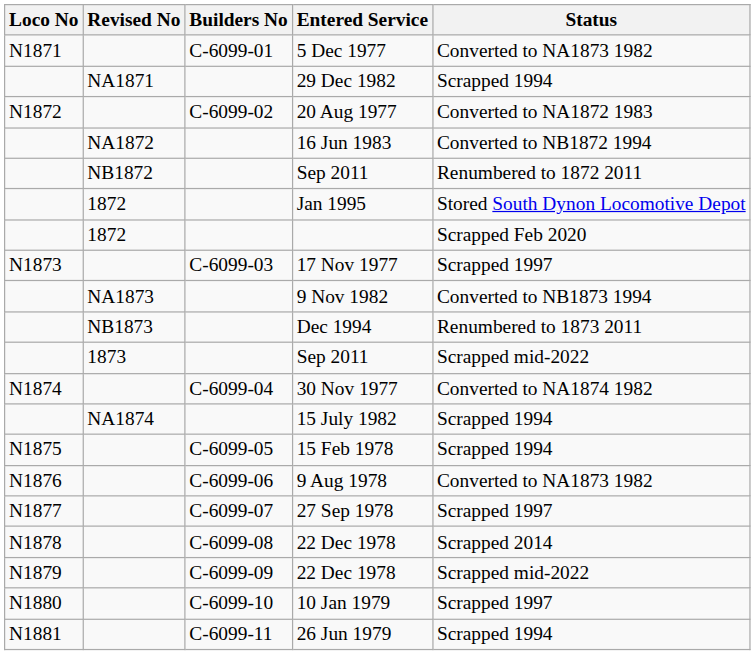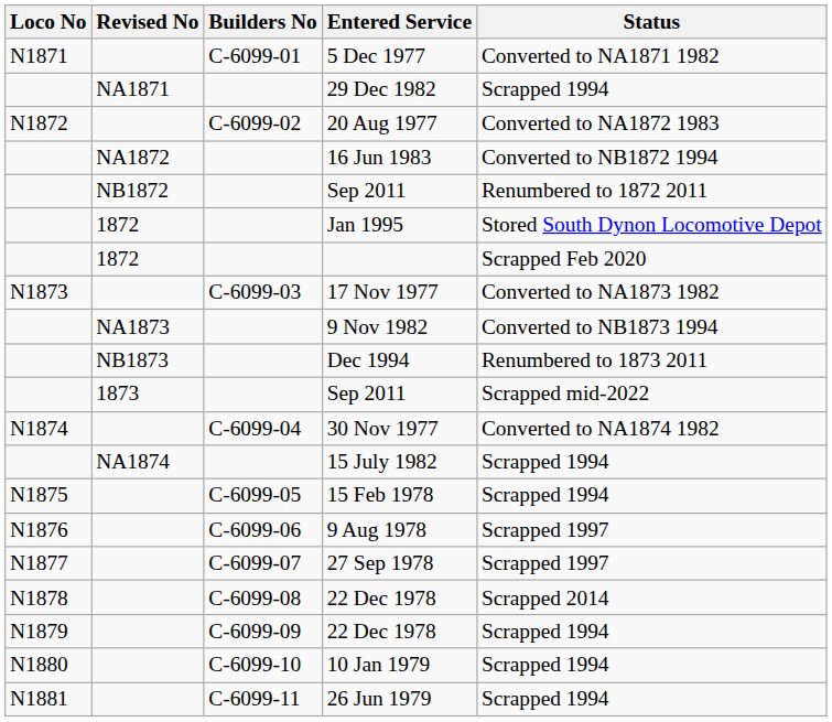5 Dec 1977 | Status: Converted to NA1873 1982 -> Converted to NA1871 1982
17 Nov 1977 | Status: Scrapped 1997 -> Converted to NA1873 1982
9 Aug 1978 | Status: Converted to NA1873 1982 -> Scrapped 1997
N1879 / 22 Dec 1978 | Status: Scrapped mid-2022 -> Scrapped 1994
10 Jan 1979 | Status: Scrapped 1997 -> Scrapped 1994
